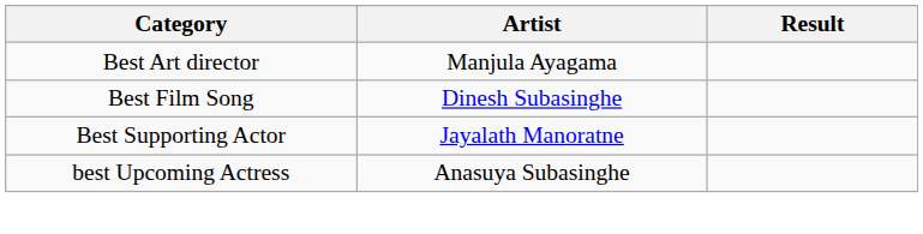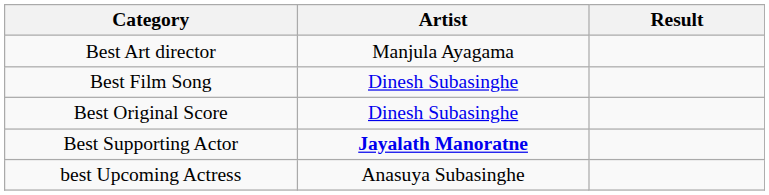+ row: Best Original Score | Dinesh Subasinghe
Best Supporting Actor | Artist: normal -> bold
